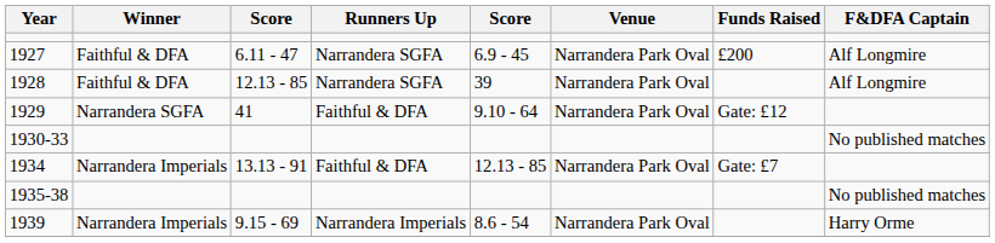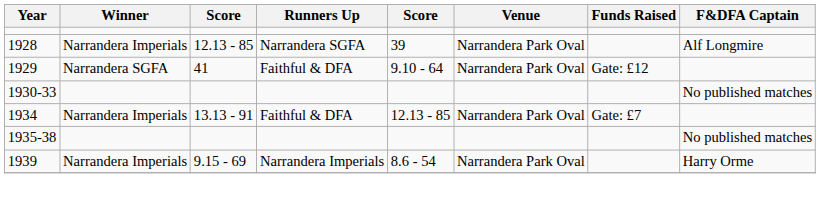- row: 1927 | Faithful & DFA | 6.11 - 47 | Narrandera SGFA | 6.9 - 45 | Narrandera Park Oval | £200 | Alf Longmire
1928 | Winner: Faithful & DFA -> Narrandera Imperials
